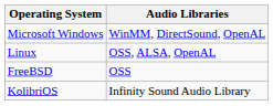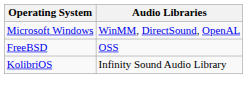- row: Linux | OSS, ALSA, OpenAL
